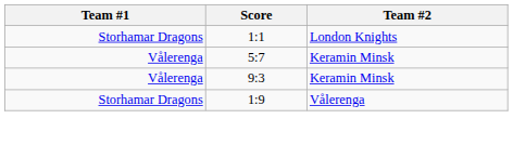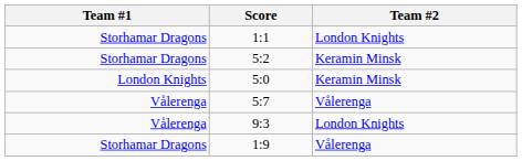+ row: Storhamar Dragons | 5:2 | Keramin Minsk
+ row: London Knights | 5:0 | Keramin Minsk
5:7 | Team #2: Keramin Minsk -> Vålerenga
9:3 | Team #2: Keramin Minsk -> London Knights
